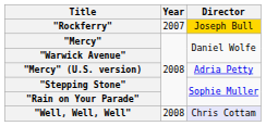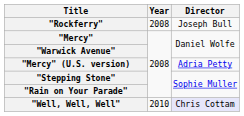"Rockferry" | Year: 2007 -> 2008
"Rockferry" | Director: gold background -> no background
"Well, Well, Well" | Year: 2008 -> 2010
